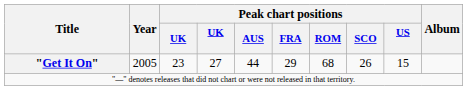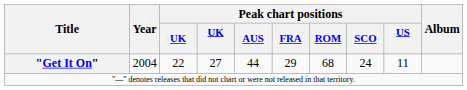"Get It On" | Year: 2005 -> 2004
"Get It On" | column 3: 23 -> 22
"Get It On" | Peak chart positions / SCO: 26 -> 24
"Get It On" | Peak chart positions / US: 15 -> 11
